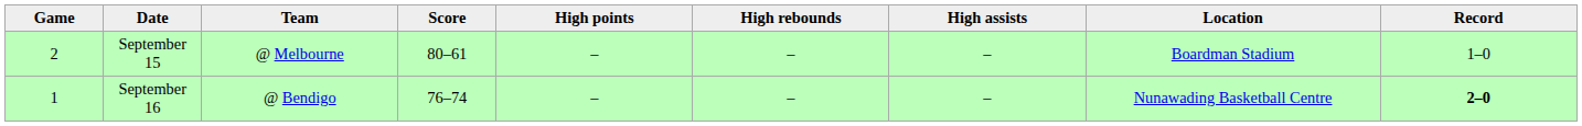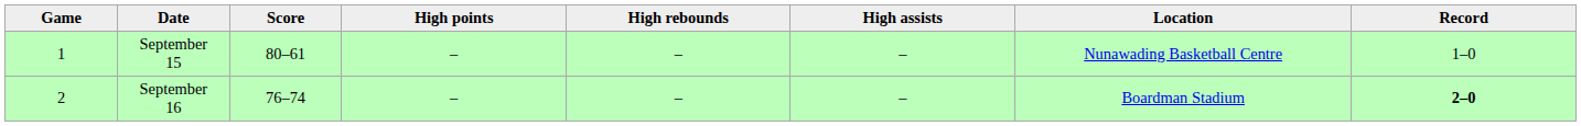- column: Team | @ Melbourne | @ Bendigo
September 15 | Game: 2 -> 1
September 15 | Location: Boardman Stadium -> Nunawading Basketball Centre
September 16 | Game: 1 -> 2
September 16 | Location: Nunawading Basketball Centre -> Boardman Stadium
